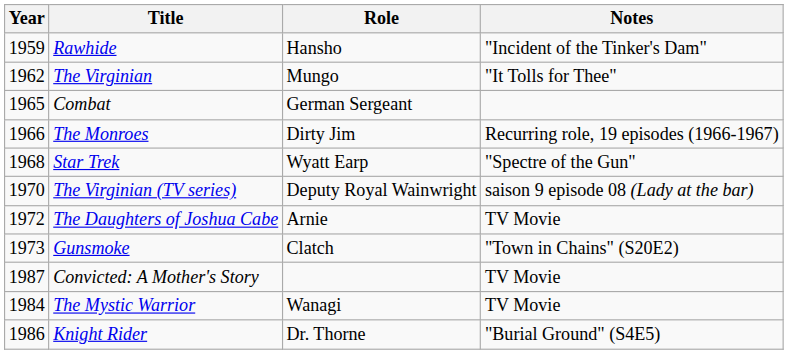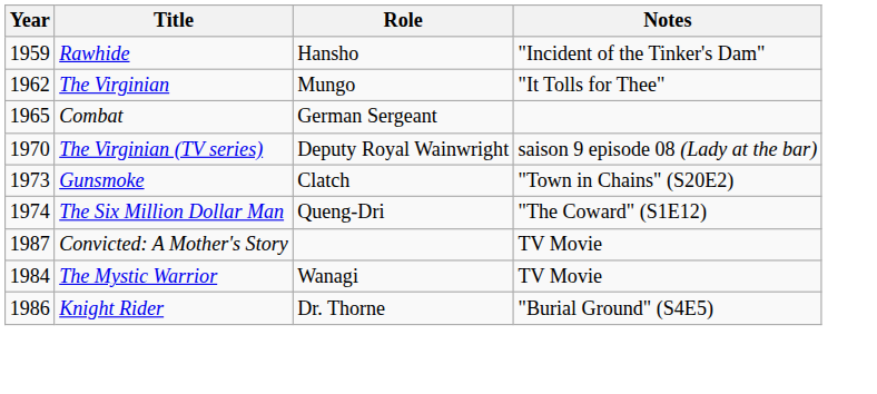- row: 1966 | The Monroes | Dirty Jim | Recurring role, 19 episodes (1966-1967)
- row: 1968 | Star Trek | Wyatt Earp | "Spectre of the Gun"
- row: 1972 | The Daughters of Joshua Cabe | Arnie | TV Movie
+ row: 1974 | The Six Million Dollar Man | Queng-Dri | "The Coward" (S1E12)
